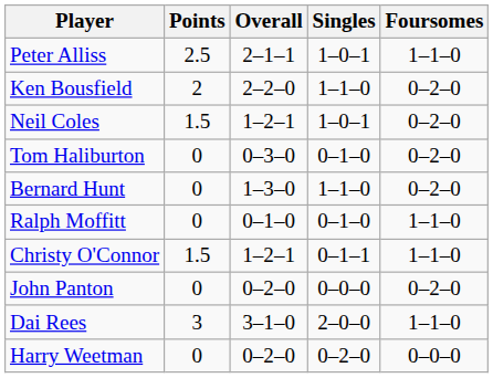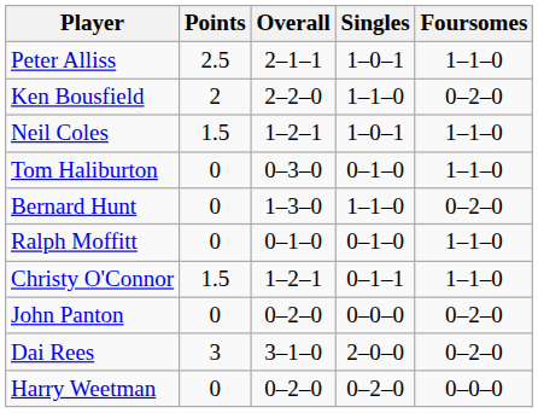Neil Coles | Foursomes: 0–2–0 -> 1–1–0
Tom Haliburton | Foursomes: 0–2–0 -> 1–1–0
Dai Rees | Foursomes: 1–1–0 -> 0–2–0
